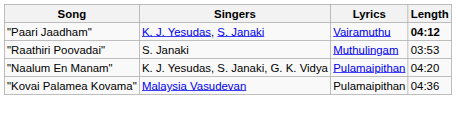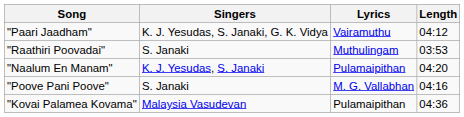"Paari Jaadham" | Singers: K. J. Yesudas, S. Janaki -> K. J. Yesudas, S. Janaki, G. K. Vidya
"Paari Jaadham" | Length: bold -> normal
"Naalum En Manam" | Singers: K. J. Yesudas, S. Janaki, G. K. Vidya -> K. J. Yesudas, S. Janaki
+ row: "Poove Pani Poove" | S. Janaki | M. G. Vallabhan | 04:16
